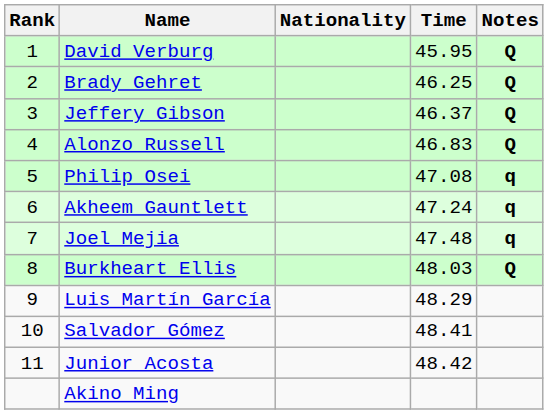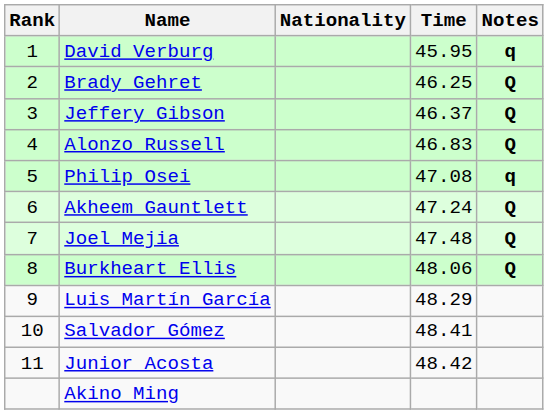David Verburg | Notes: Q -> q
Akheem Gauntlett | Notes: q -> Q
Joel Mejia | Notes: q -> Q
Burkheart Ellis | Time: 48.03 -> 48.06
